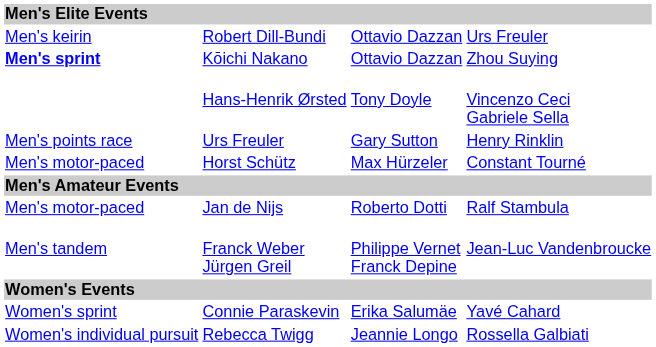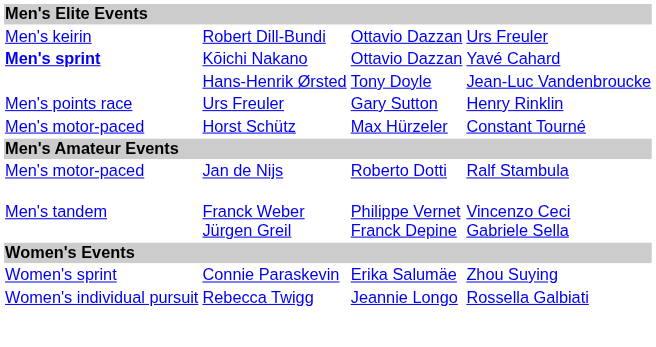Kōichi Nakano | column 4: Zhou Suying -> Yavé Cahard
Hans-Henrik Ørsted | column 4: Vincenzo Ceci Gabriele Sella -> Jean-Luc Vandenbroucke
Franck Weber Jürgen Greil | column 4: Jean-Luc Vandenbroucke -> Vincenzo Ceci Gabriele Sella
Connie Paraskevin | column 4: Yavé Cahard -> Zhou Suying
